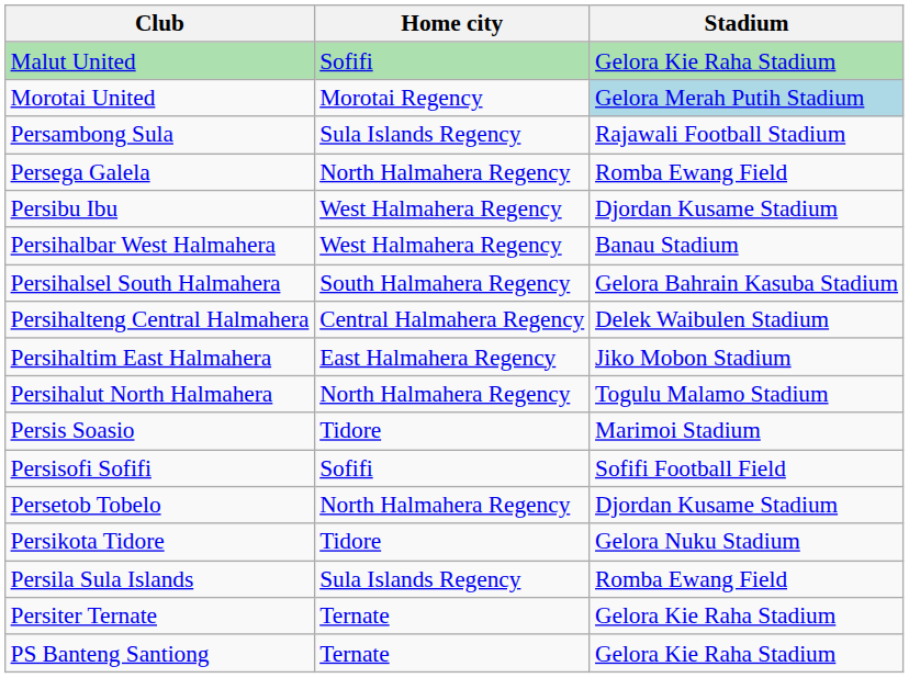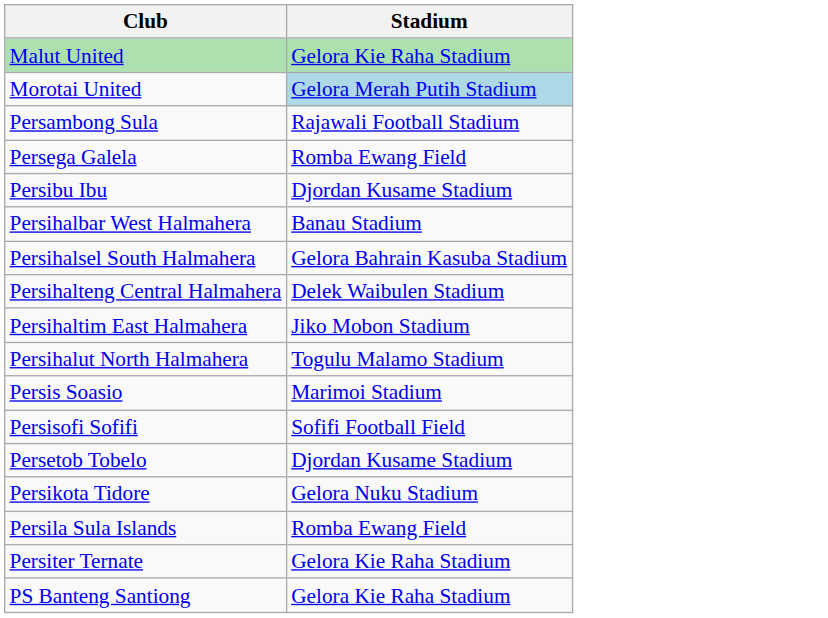- column: Home city | Sofifi | Morotai Regency | Sula Islands Regency | North Halmahera Regency | West Halmahera Regency | West Halmahera Regency | South Halmahera Regency | Central Halmahera Regency | East Halmahera Regency | North Halmahera Regency | Tidore | Sofifi | North Halmahera Regency | Tidore | Sula Islands Regency | Ternate | Ternate
